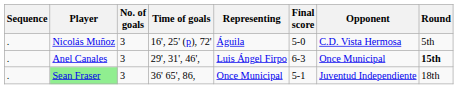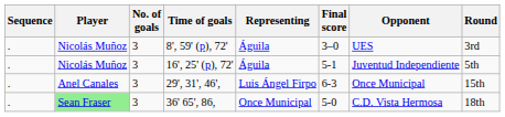+ row: . | Nicolás Muñoz | 3 | 8', 59' (p), 72' | Águila | 3–0 | UES | 3rd
16', 25' (p), 72' | Final score: 5-0 -> 5-1
16', 25' (p), 72' | Opponent: C.D. Vista Hermosa -> Juventud Independiente
29', 31', 46', | Round: bold -> normal
36' 65', 86, | Final score: 5-1 -> 5-0
36' 65', 86, | Opponent: Juventud Independiente -> C.D. Vista Hermosa
